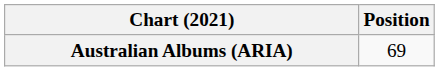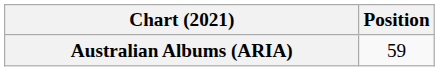Australian Albums (ARIA) | Position: 69 -> 59
